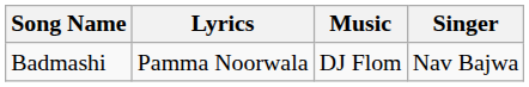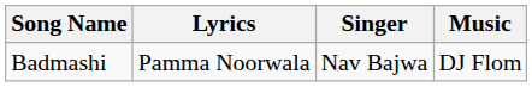columns swapped: Music <-> Singer
